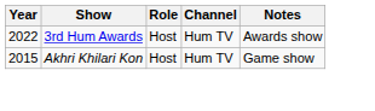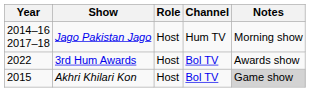+ row: 2014–16 2017–18 | Jago Pakistan Jago | Host | Hum TV | Morning show
3rd Hum Awards | Channel: Hum TV -> Bol TV
Akhri Khilari Kon | Channel: Hum TV -> Bol TV
Akhri Khilari Kon | Notes: no background -> lightgrey background
